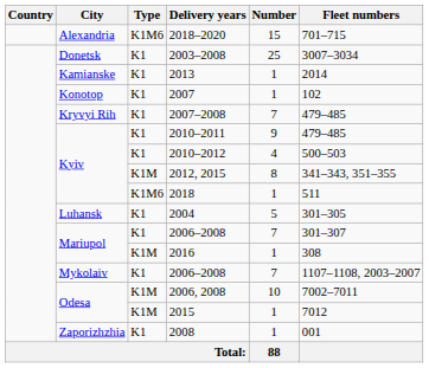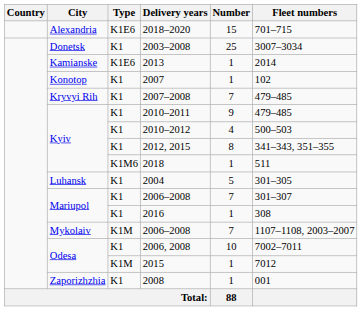2018–2020 | Type: K1M6 -> K1E6
2013 | Type: K1 -> K1E6
2012, 2015 | Type: K1M -> K1
2016 | Type: K1M -> K1
Mykolaiv / 2006–2008 | Type: K1 -> K1M
2006, 2008 | Type: K1M -> K1
